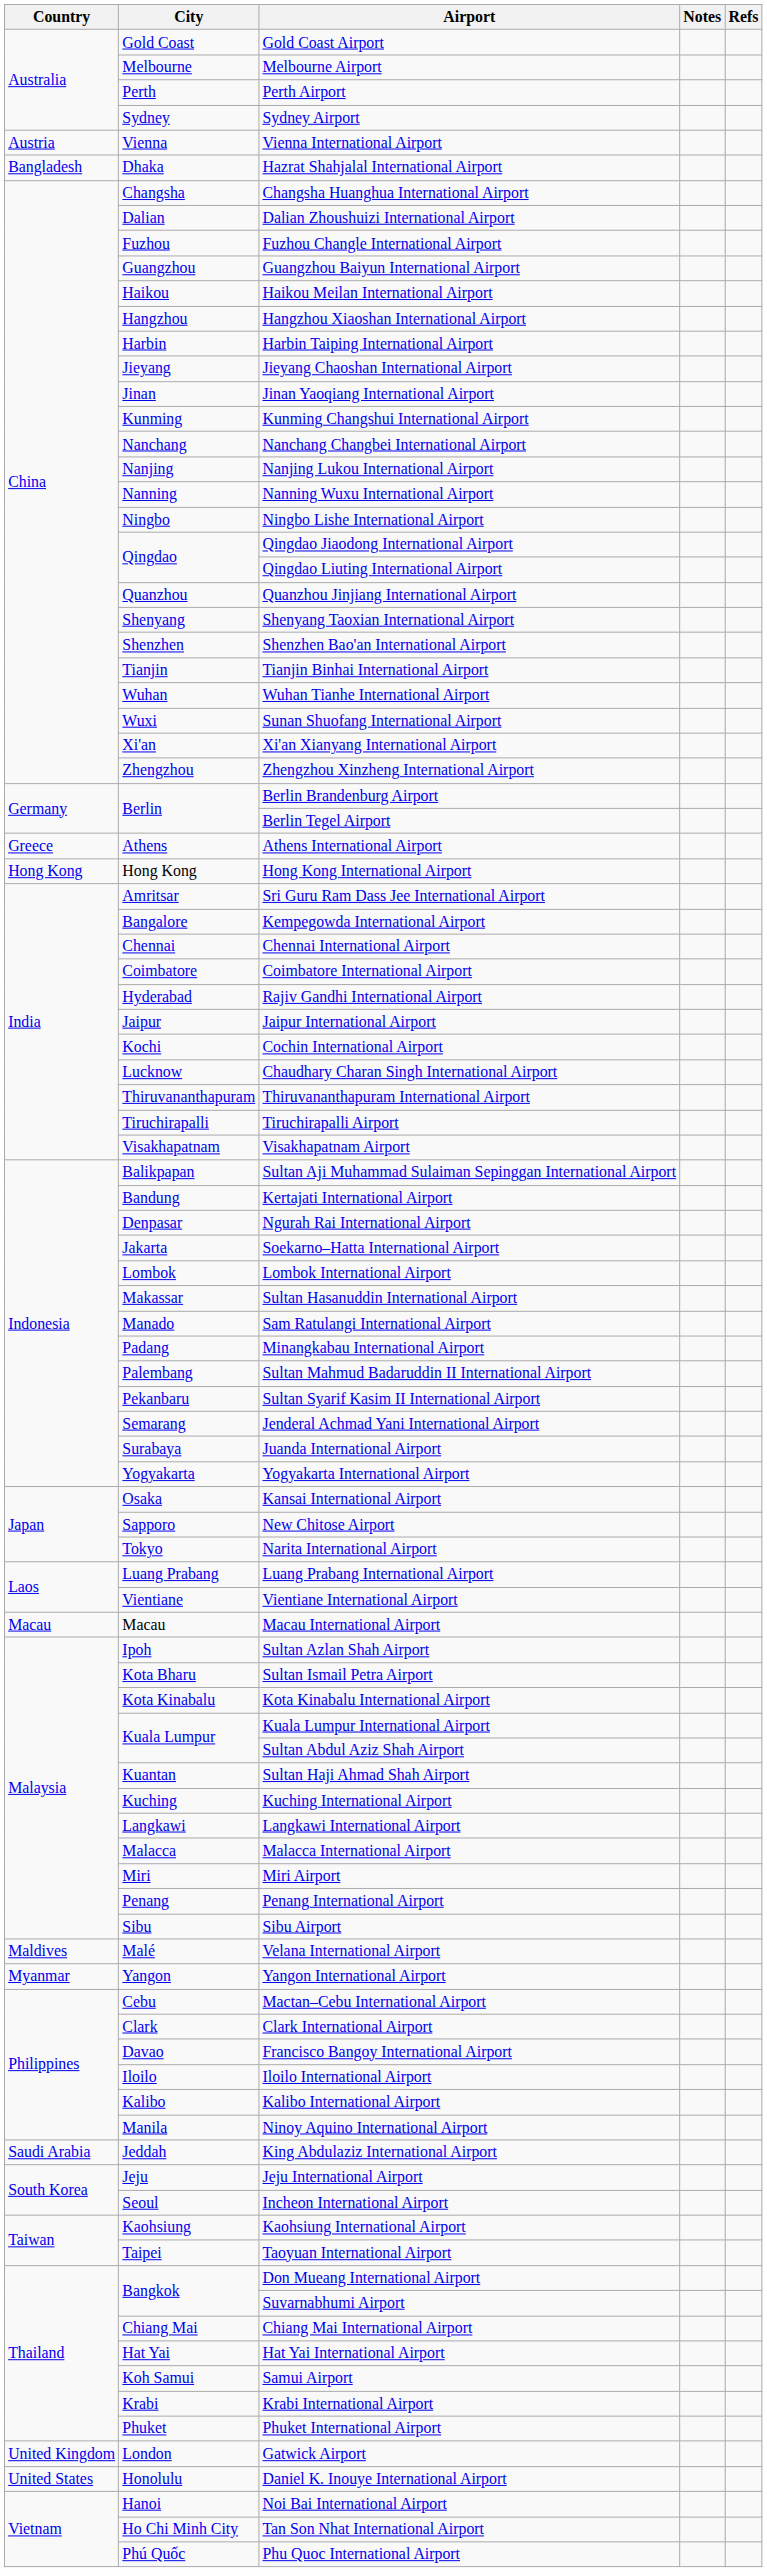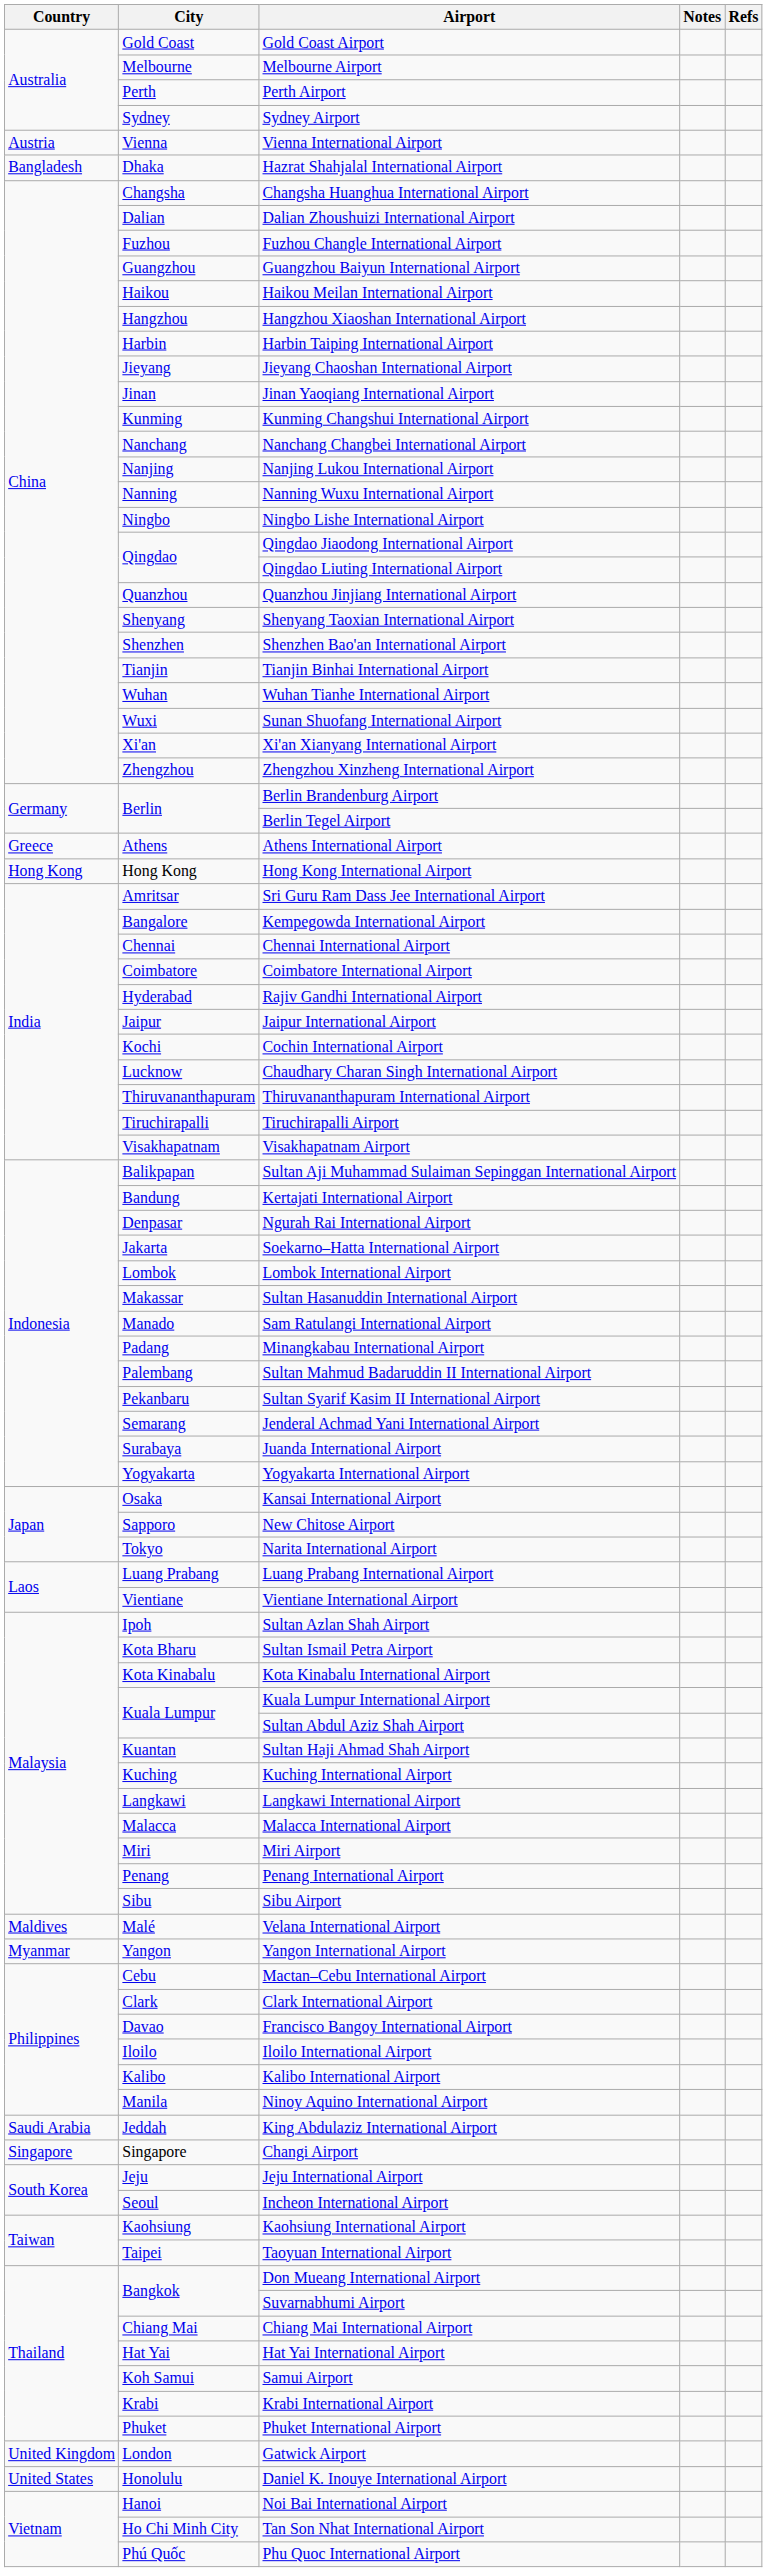- row: Macau | Macau | Macau International Airport
+ row: Singapore | Singapore | Changi Airport
